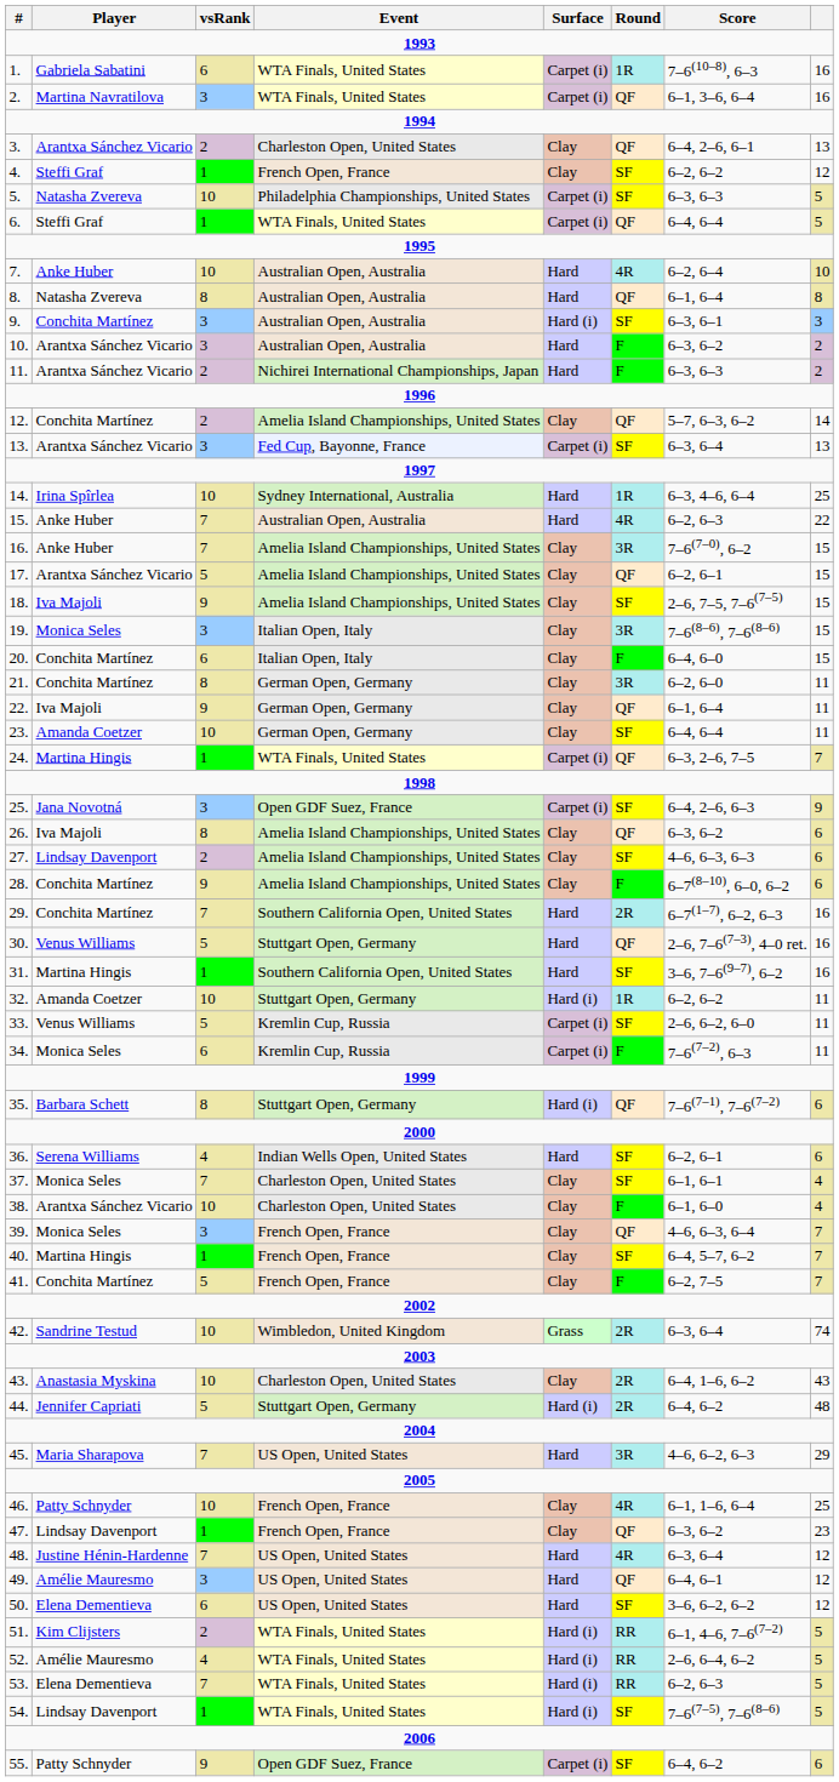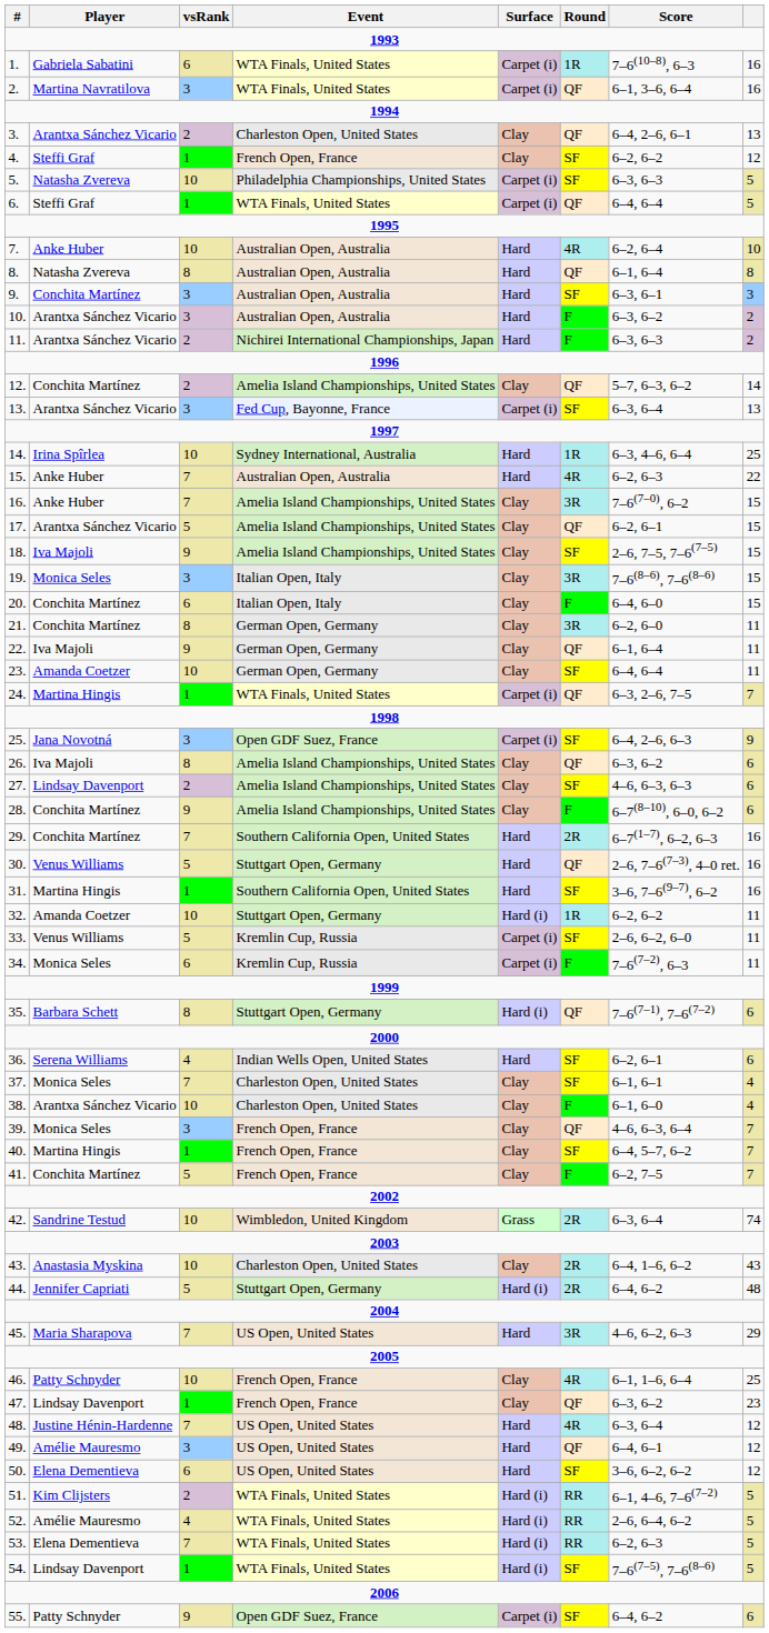9. | Surface: Hard (i) -> Hard
